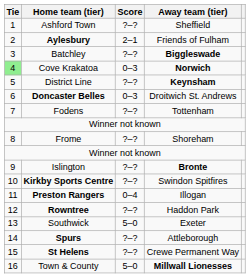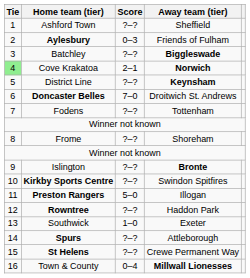Aylesbury | Score: 2–1 -> 0–3
Cove Krakatoa | Score: 0–3 -> 2–1
Doncaster Belles | Score: 0–3 -> 7–0
Preston Rangers | Score: 0–4 -> 5–0
Southwick | Score: 5–0 -> 1–0
Town & County | Score: 5–0 -> 0–4
